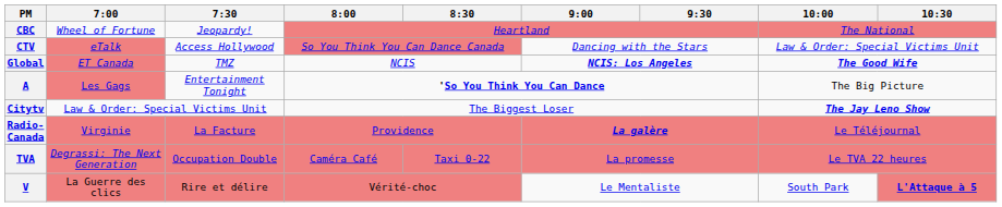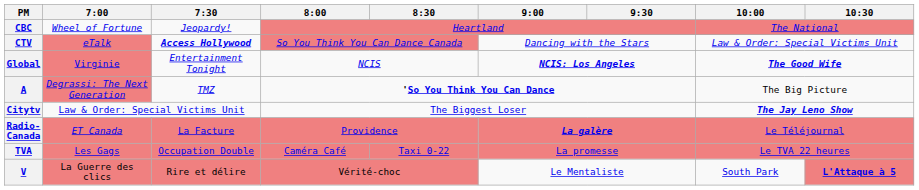CTV | 7:30: normal -> bold
Global | 7:00: ET Canada -> Virginie
Global | 7:30: TMZ -> Entertainment Tonight
A | 7:00: Les Gags -> Degrassi: The Next Generation
A | 7:30: Entertainment Tonight -> TMZ
Radio-Canada | 7:00: Virginie -> ET Canada
TVA | 7:00: Degrassi: The Next Generation -> Les Gags
